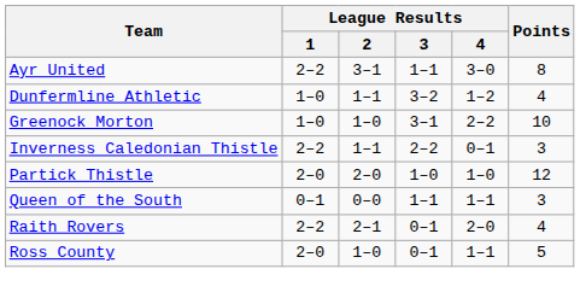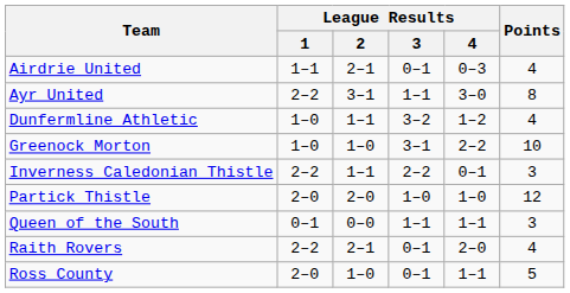+ row: Airdrie United | 1–1 | 2–1 | 0–1 | 0–3 | 4
